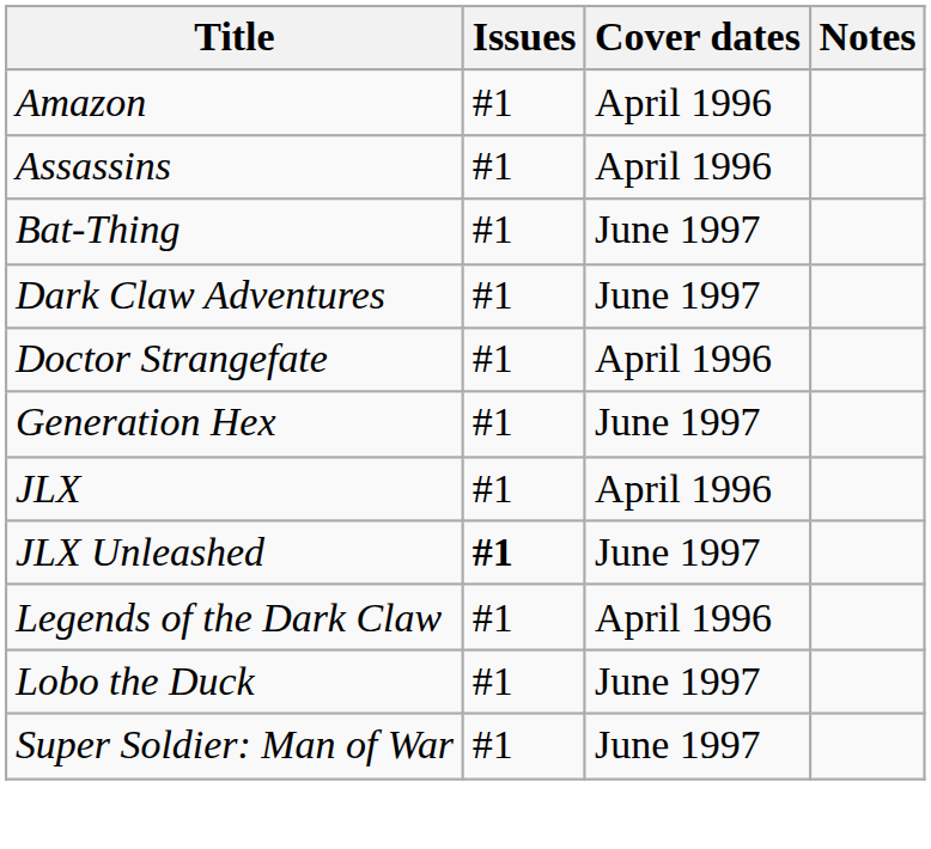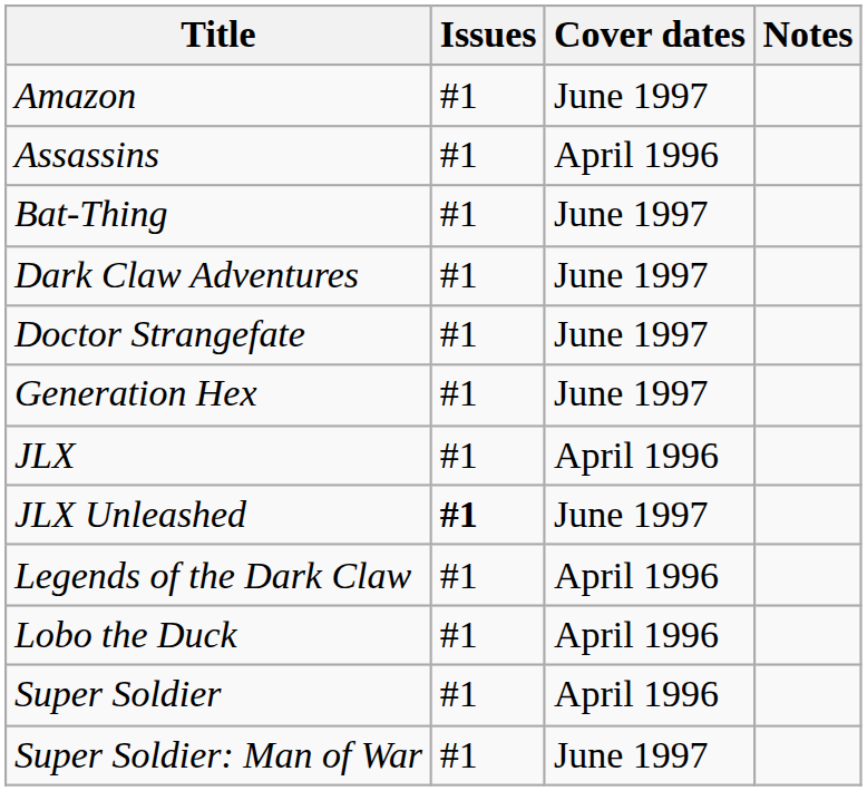Amazon | Cover dates: April 1996 -> June 1997
Doctor Strangefate | Cover dates: April 1996 -> June 1997
Lobo the Duck | Cover dates: June 1997 -> April 1996
+ row: Super Soldier | #1 | April 1996
